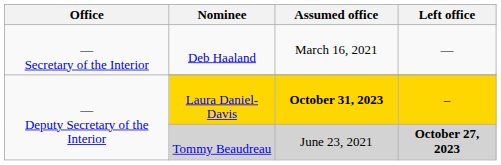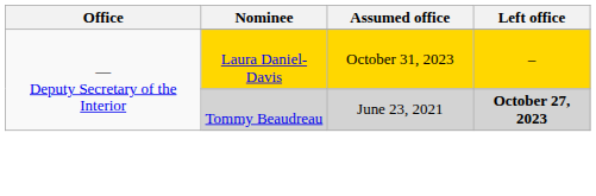- row: — Secretary of the Interior | Deb Haaland | March 16, 2021 | —
Laura Daniel-Davis | Assumed office: bold -> normal
